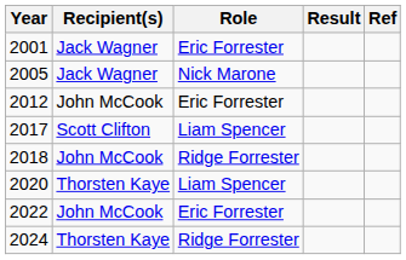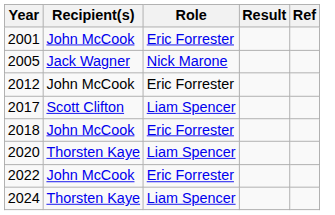2001 | Recipient(s): Jack Wagner -> John McCook
2018 | Role: Ridge Forrester -> Eric Forrester
2024 | Role: Ridge Forrester -> Liam Spencer
